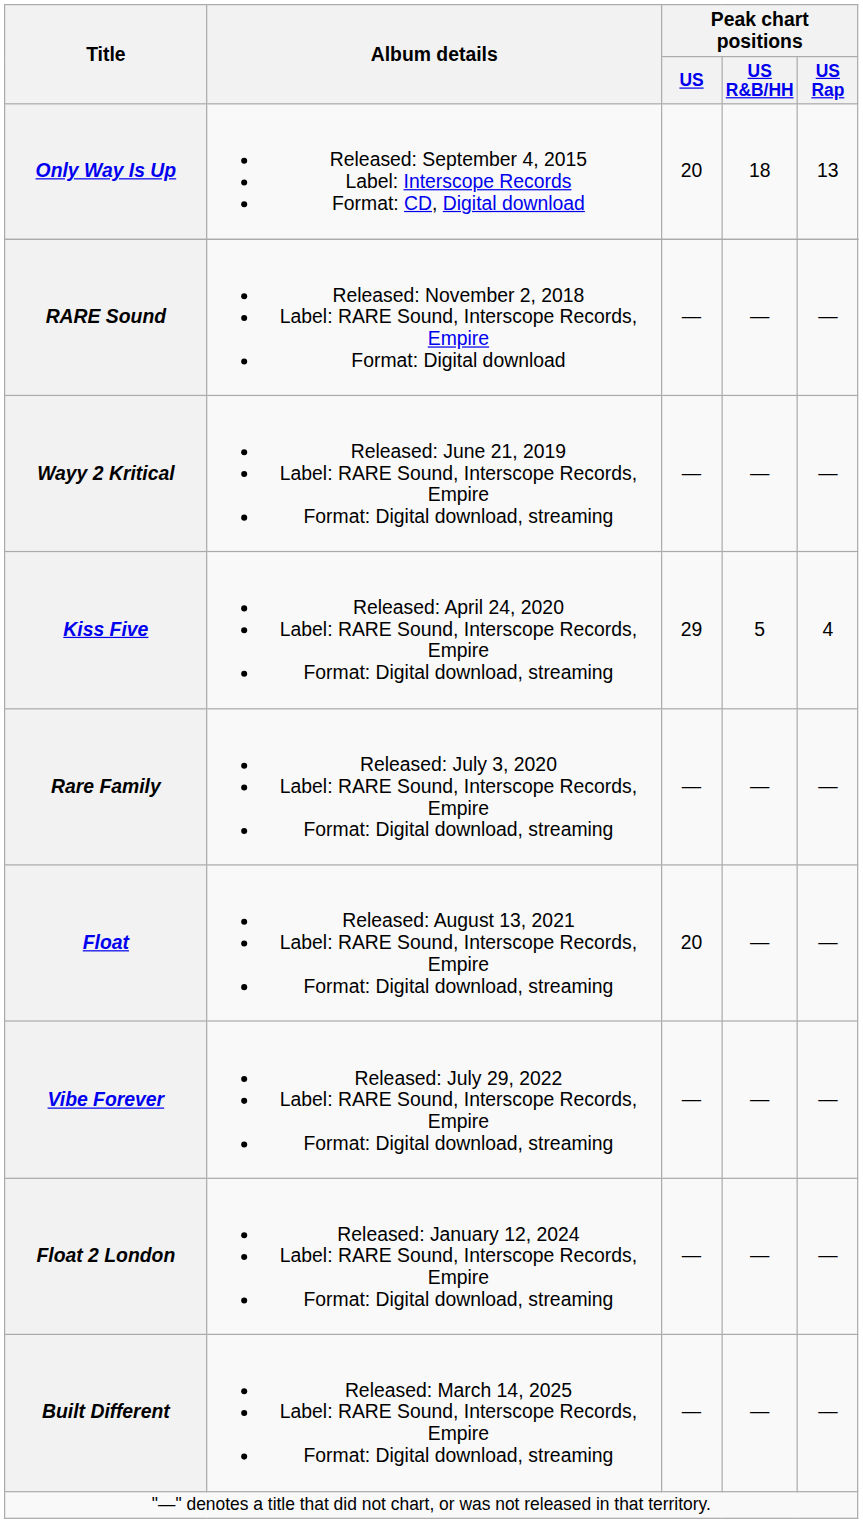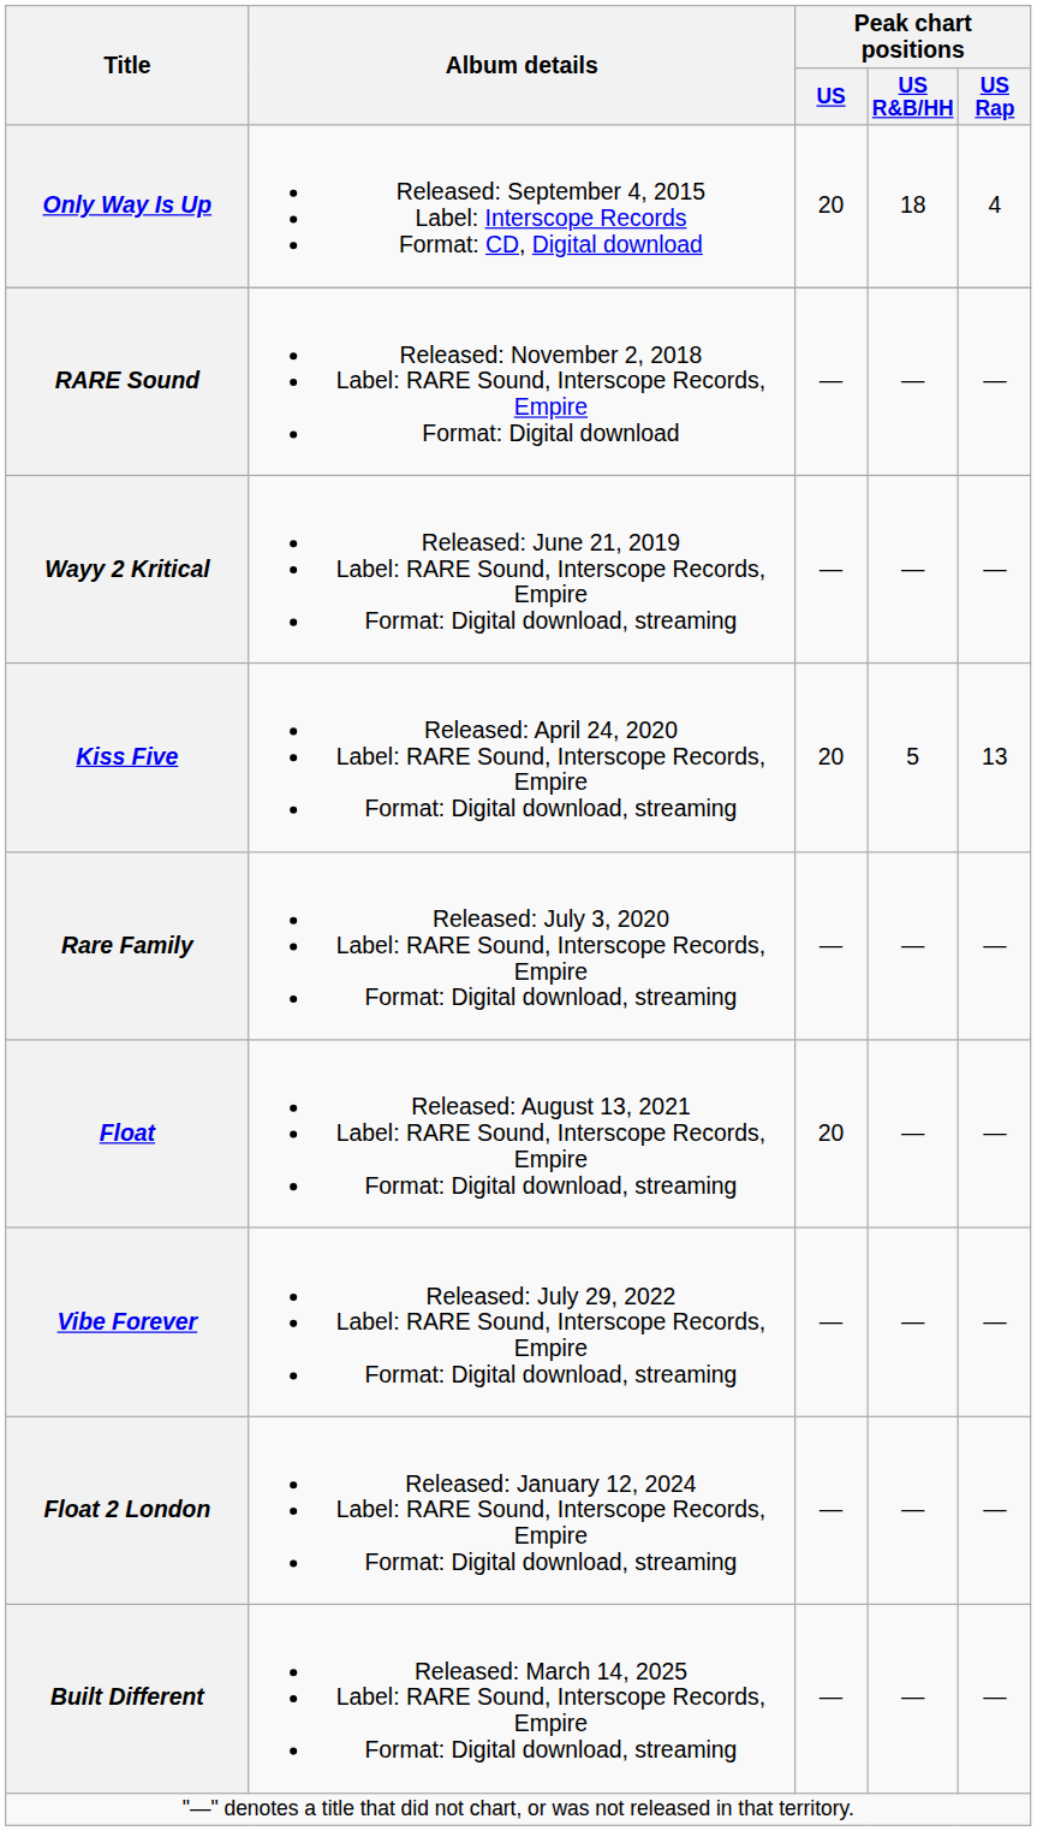Only Way Is Up | Peak chart positions / US Rap: 13 -> 4
Kiss Five | Peak chart positions / US: 29 -> 20
Kiss Five | Peak chart positions / US Rap: 4 -> 13
